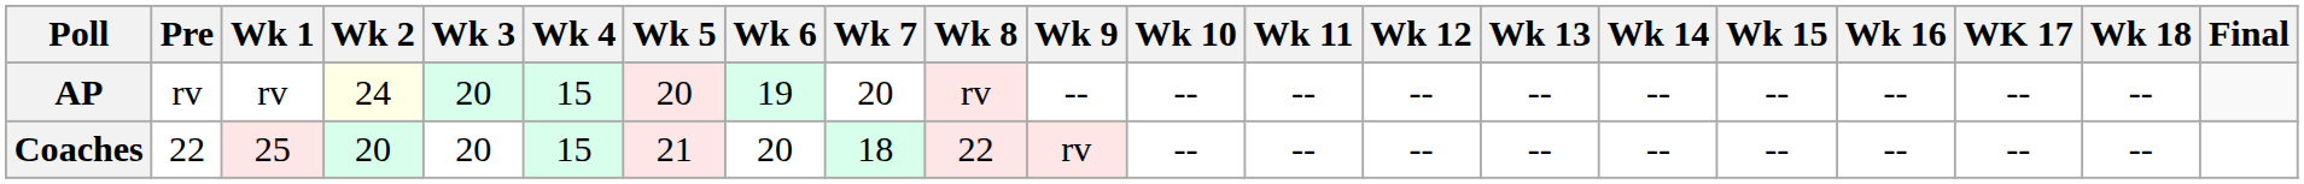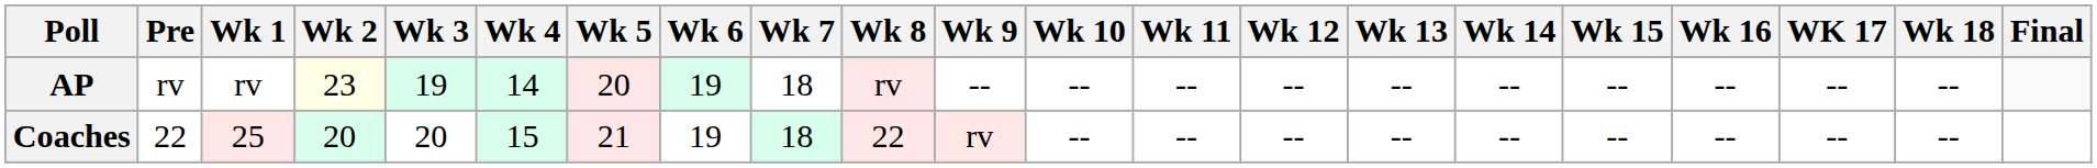AP | Wk 2: 24 -> 23
AP | Wk 3: 20 -> 19
AP | Wk 4: 15 -> 14
AP | Wk 7: 20 -> 18
Coaches | Wk 6: 20 -> 19
